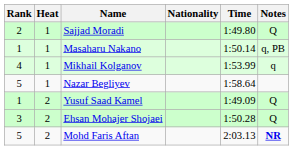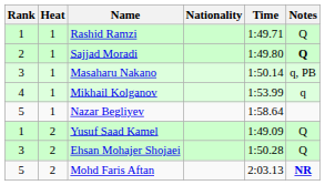+ row: 1 | 1 | Rashid Ramzi | 1:49.71 | Q
Sajjad Moradi | Notes: normal -> bold
Masaharu Nakano | Rank: 1 -> 3
